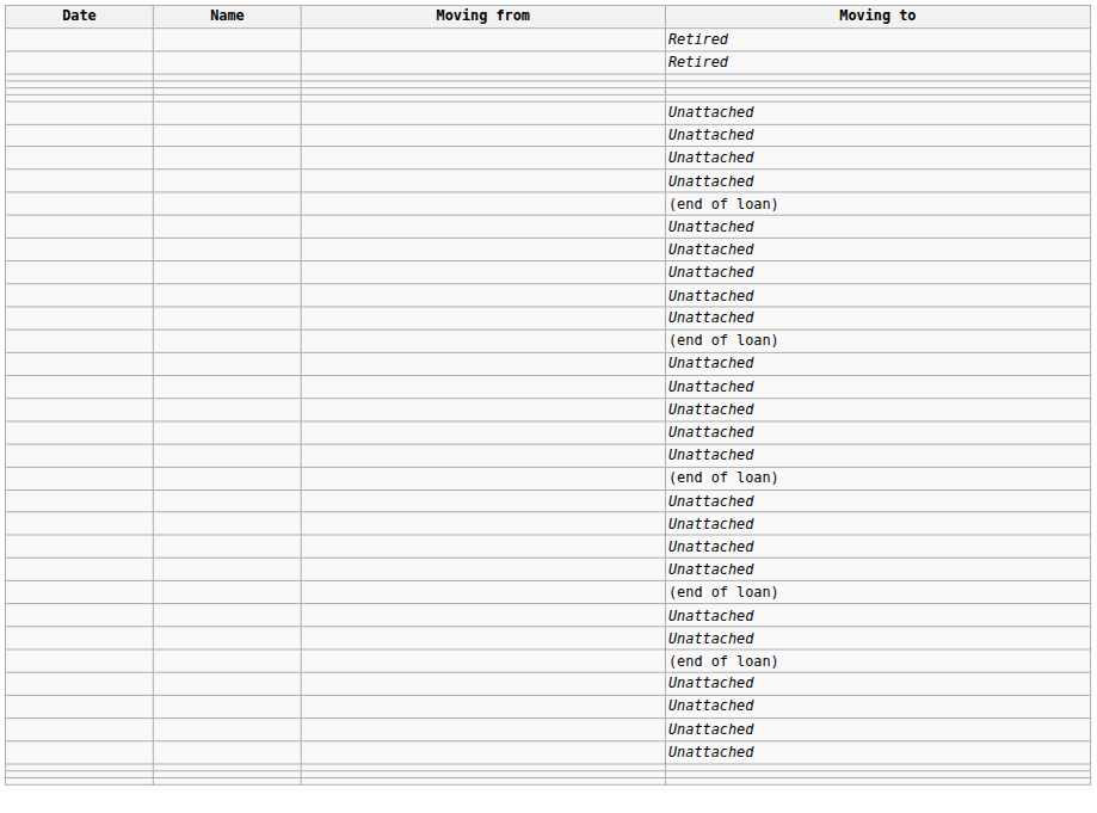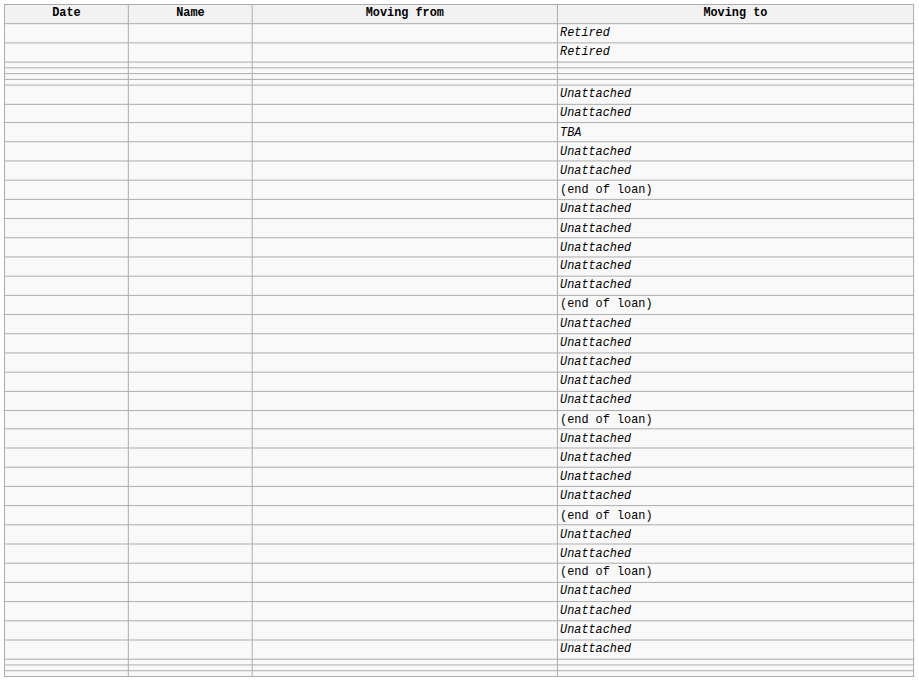+ row: TBA
